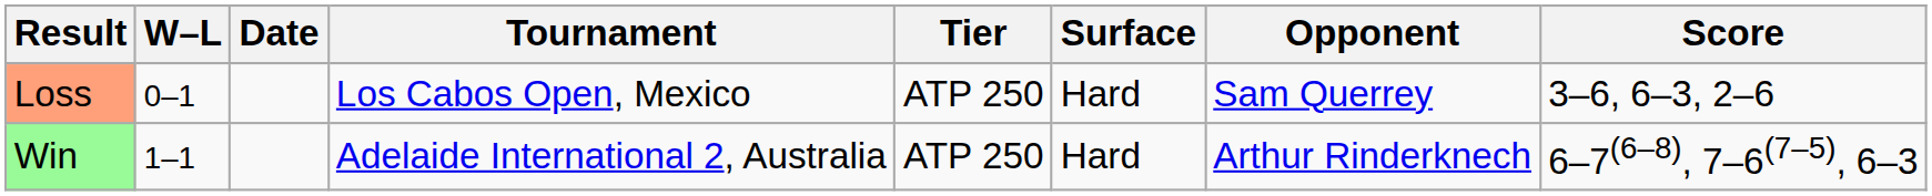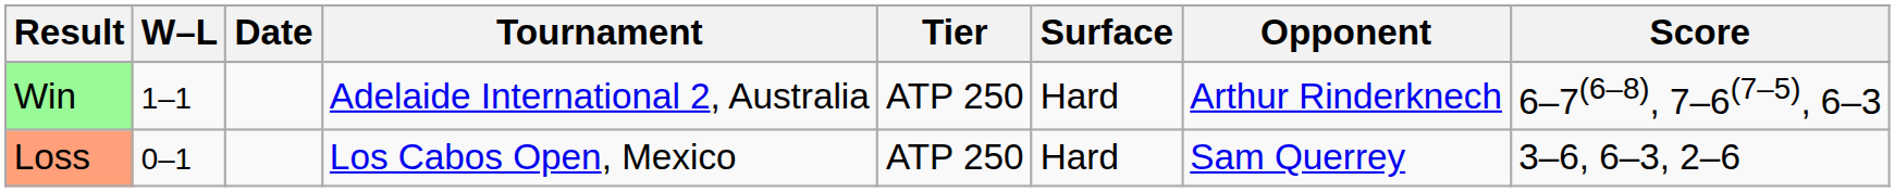rows swapped: Loss <-> Win
